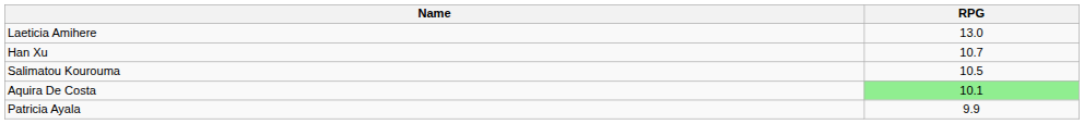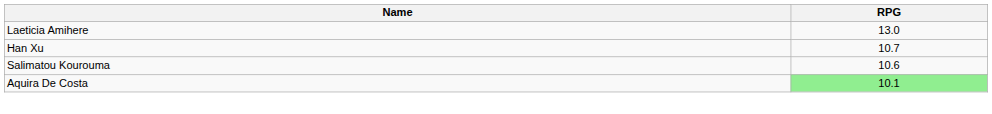Salimatou Kourouma | RPG: 10.5 -> 10.6
- row: Patricia Ayala | 9.9
